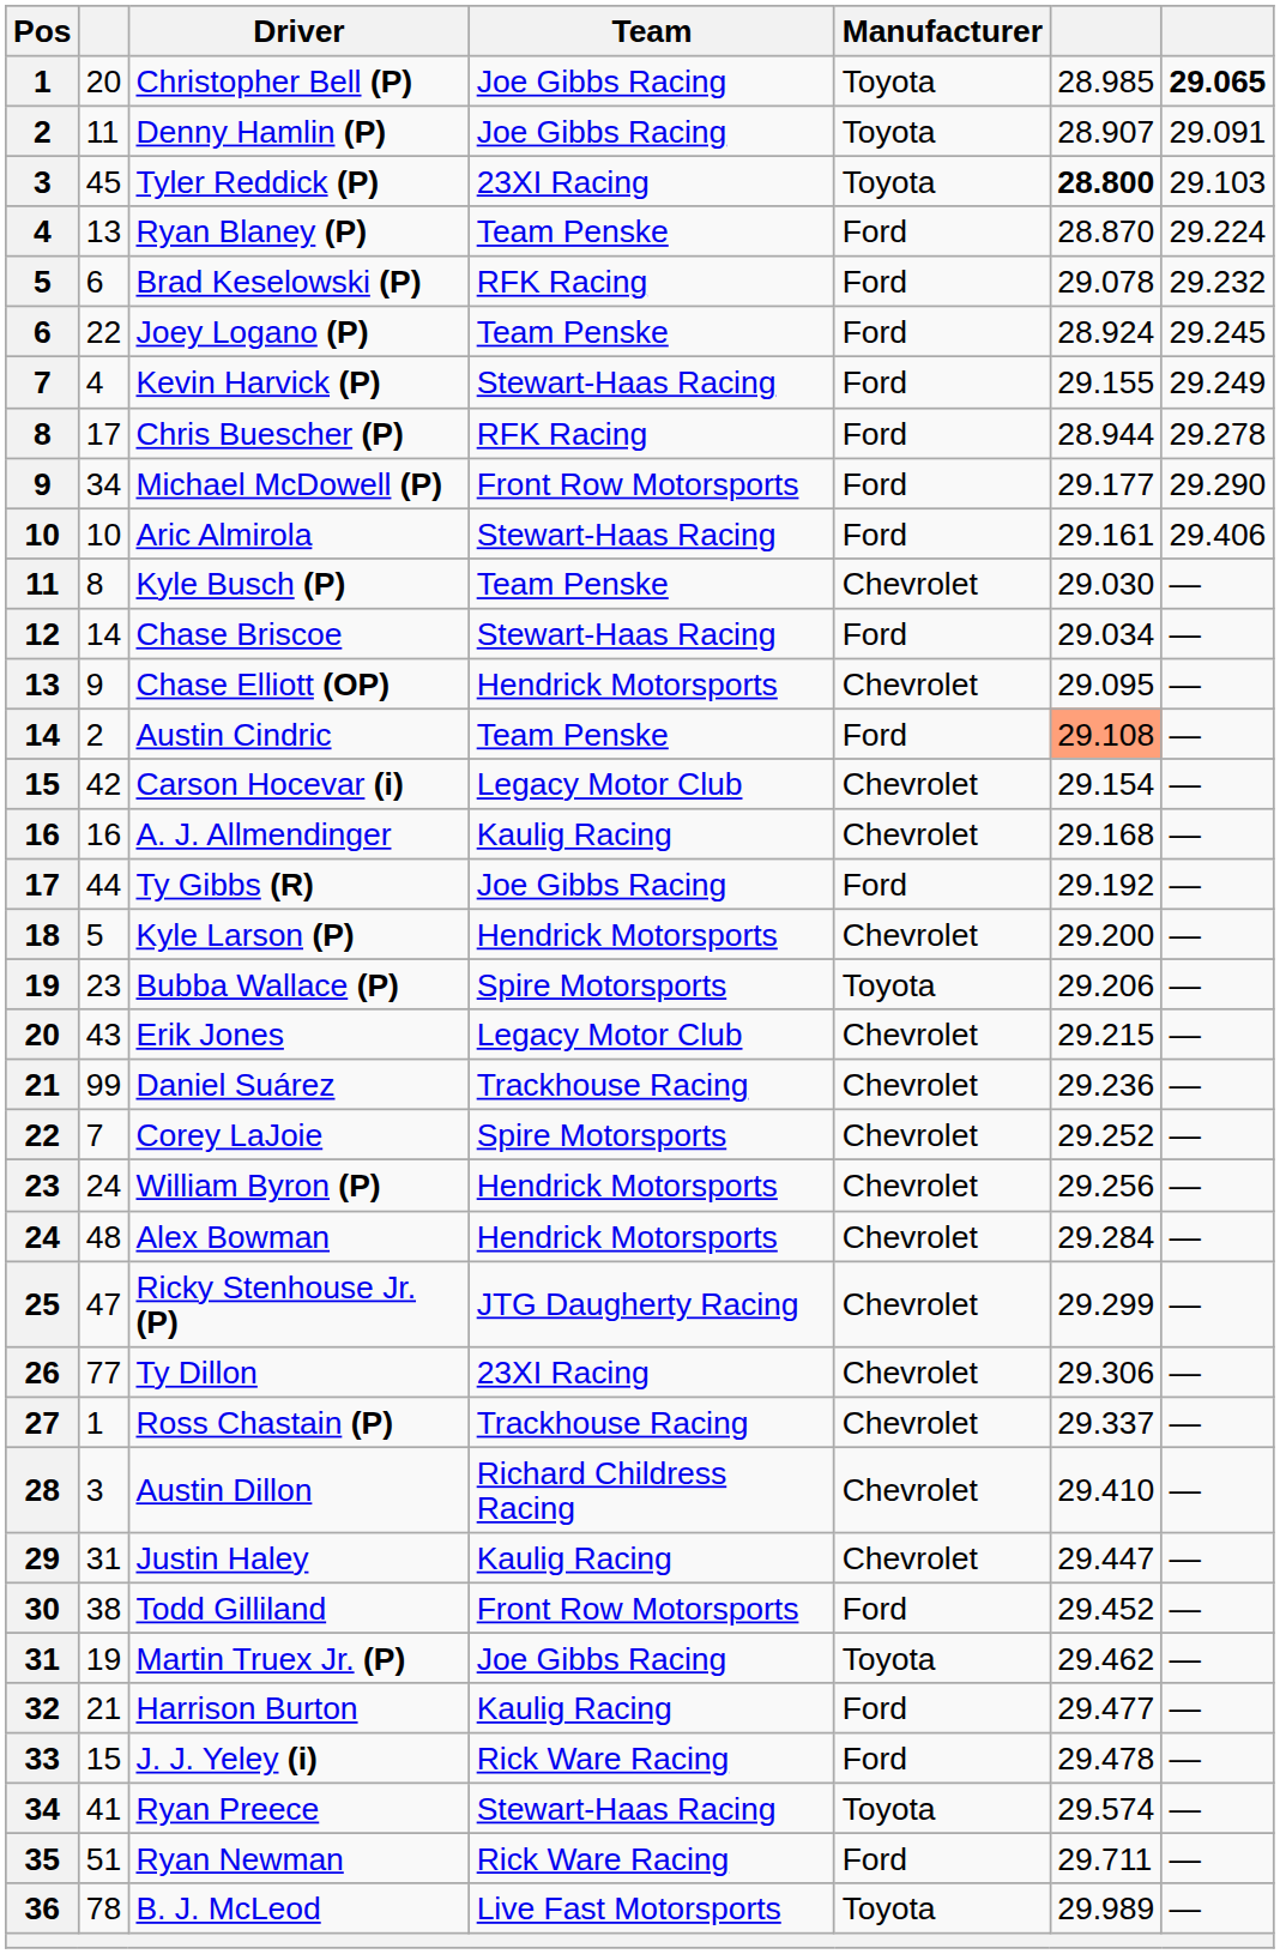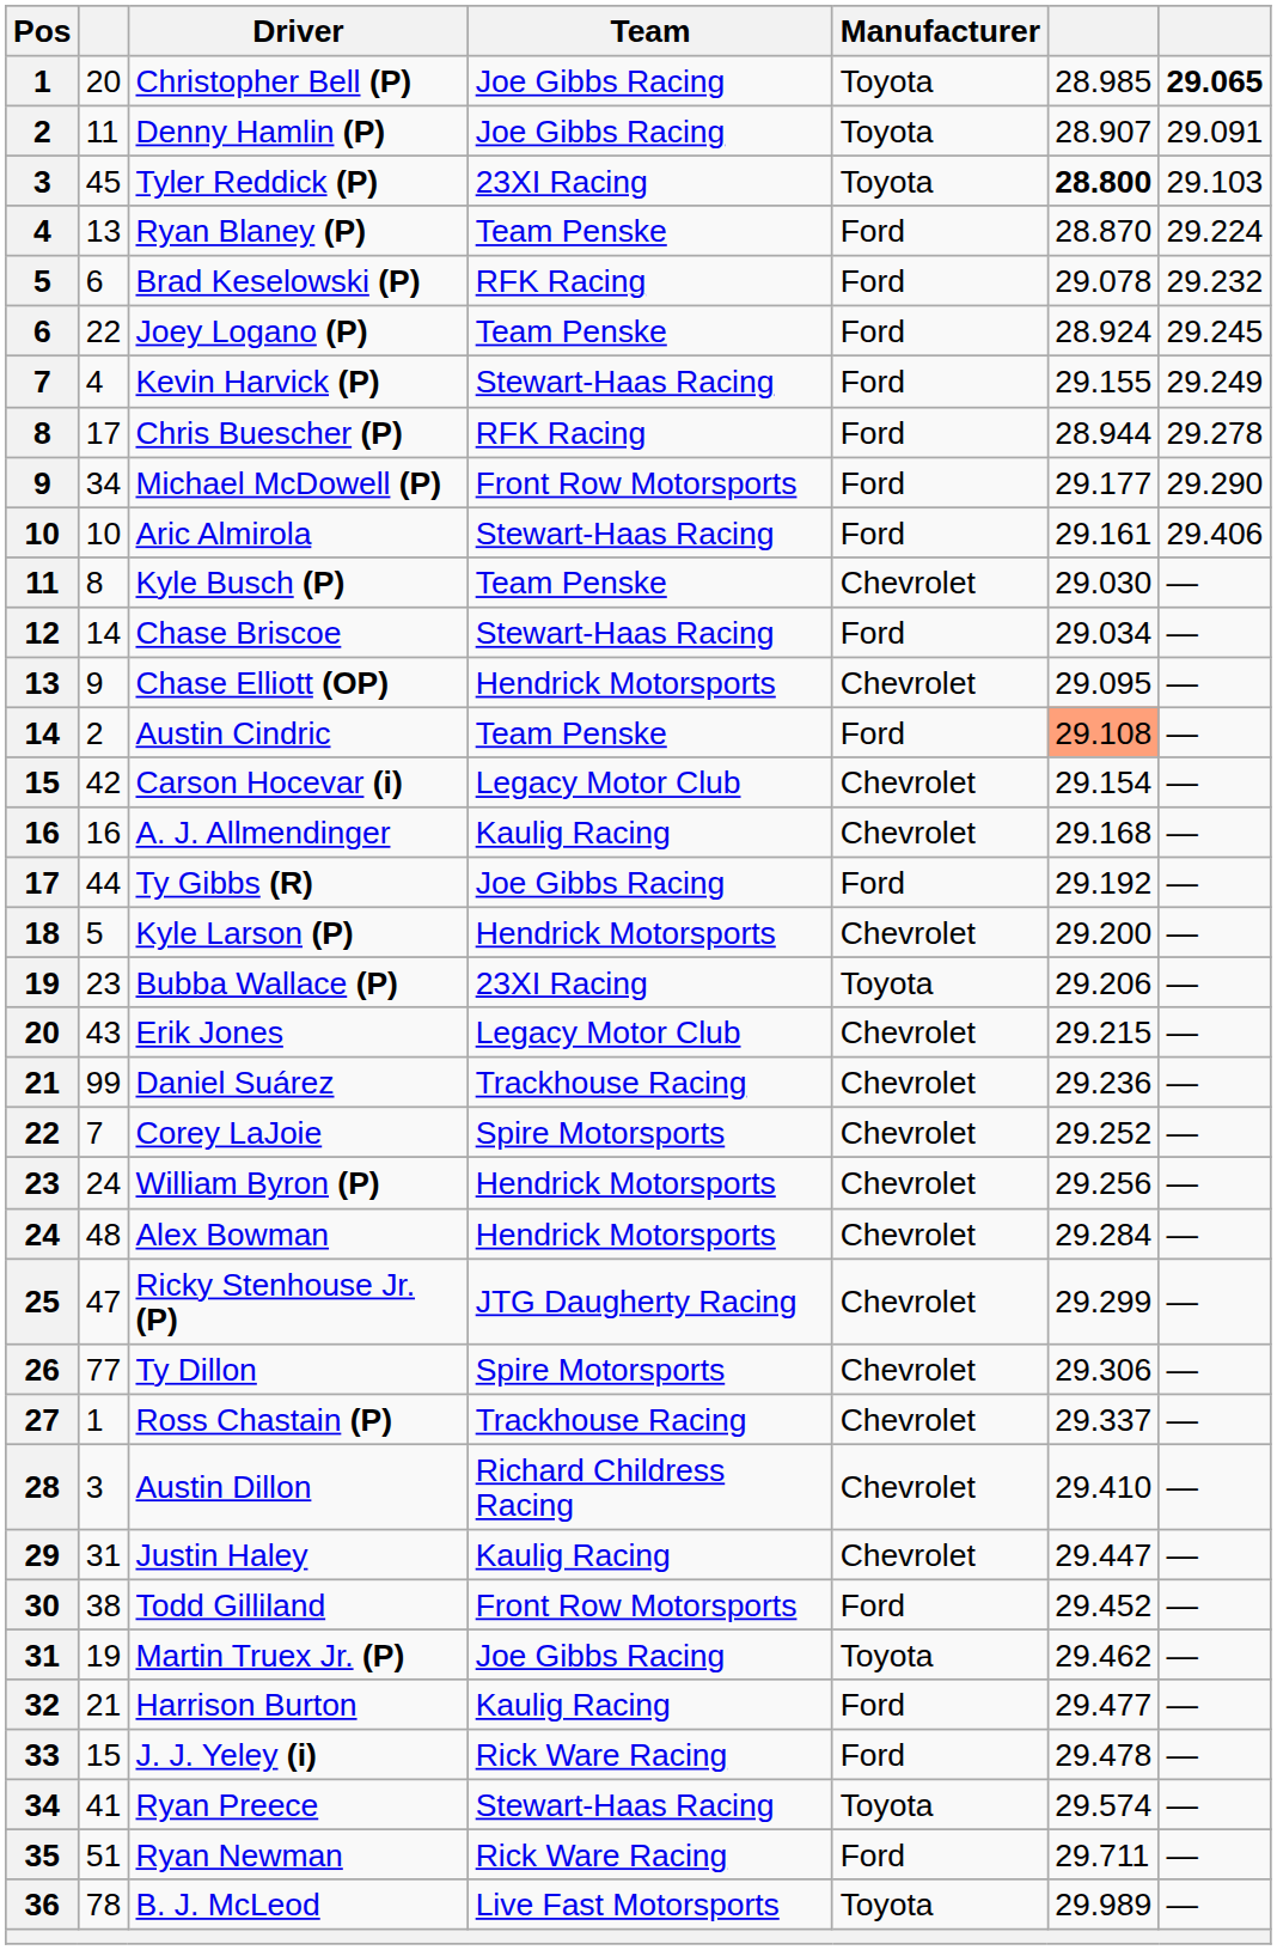Bubba Wallace (P) | Team: Spire Motorsports -> 23XI Racing
Ty Dillon | Team: 23XI Racing -> Spire Motorsports
